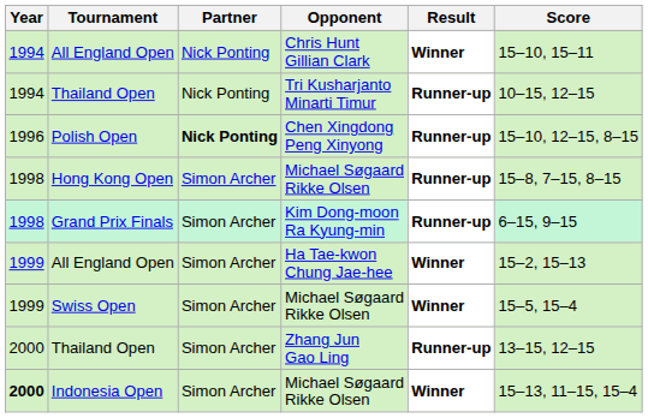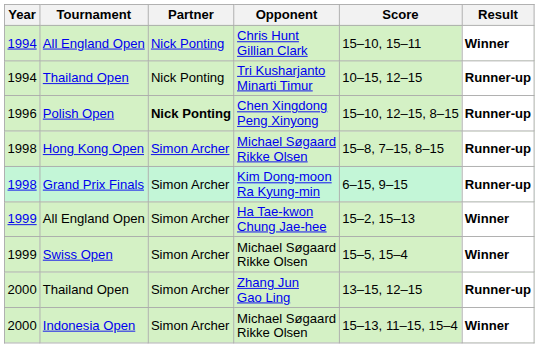columns swapped: Score <-> Result
Indonesia Open | Year: bold -> normal
